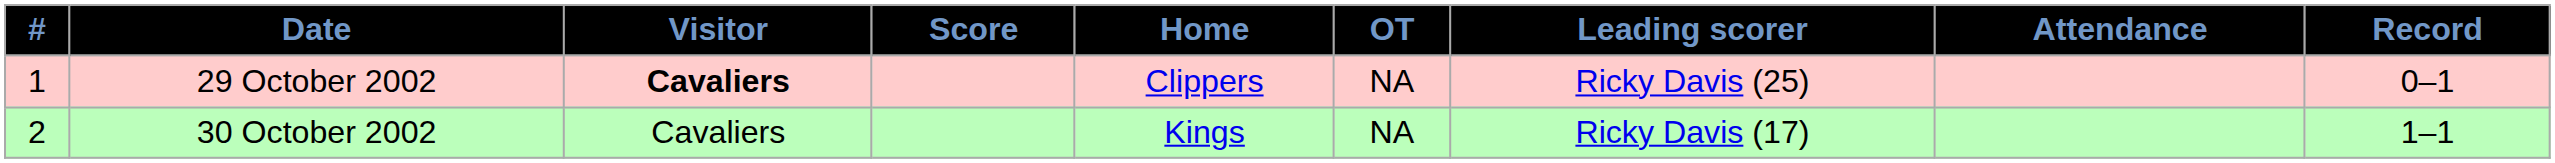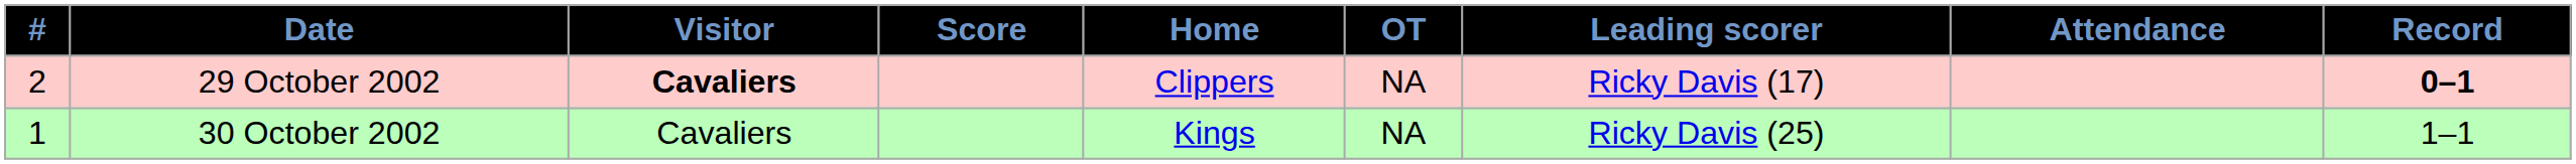29 October 2002 | #: 1 -> 2
29 October 2002 | Leading scorer: Ricky Davis (25) -> Ricky Davis (17)
29 October 2002 | Record: normal -> bold
30 October 2002 | #: 2 -> 1
30 October 2002 | Leading scorer: Ricky Davis (17) -> Ricky Davis (25)
